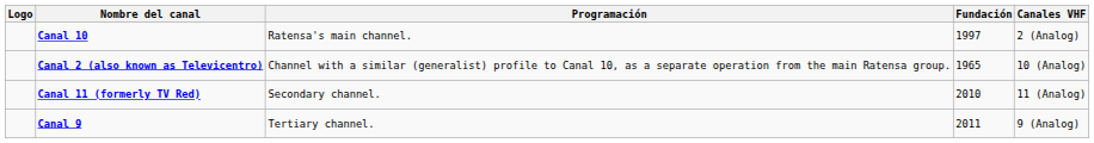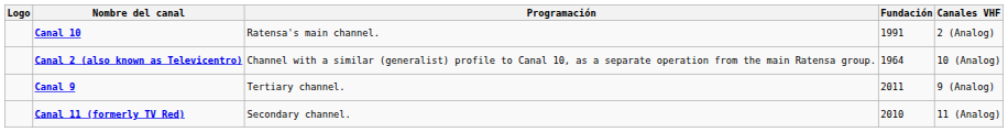Canal 10 | Fundación: 1997 -> 1991
Canal 2 (also known as Televicentro) | Fundación: 1965 -> 1964
rows swapped: Canal 9 <-> Canal 11 (formerly TV Red)
